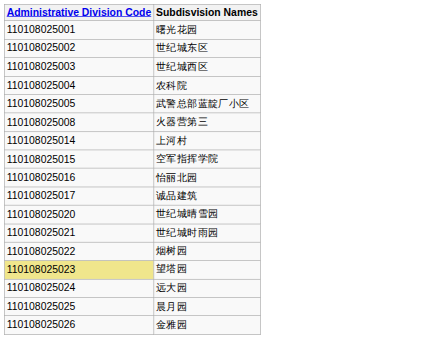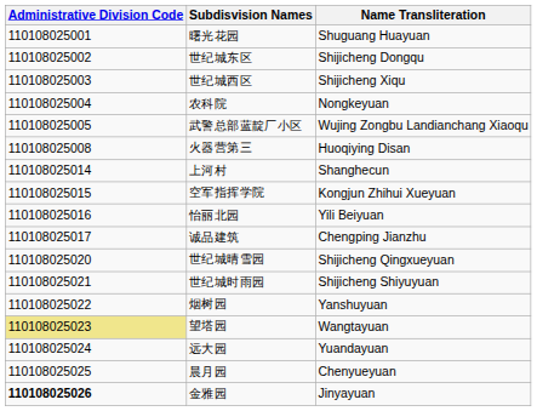+ column: Name Transliteration | Shuguang Huayuan | Shijicheng Dongqu | Shijicheng Xiqu | Nongkeyuan | Wujing Zongbu Landianchang Xiaoqu | Huoqiying Disan | Shanghecun | Kongjun Zhihui Xueyuan | Yili Beiyuan | Chengping Jianzhu | Shijicheng Qingxueyuan | Shijicheng Shiyuyuan | Yanshuyuan | Wangtayuan | Yuandayuan | Chenyueyuan | Jinyayuan
金雅园 | Administrative Division Code: normal -> bold
